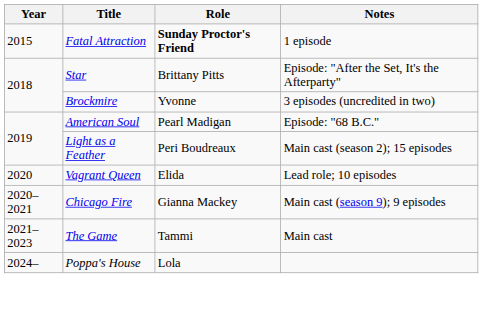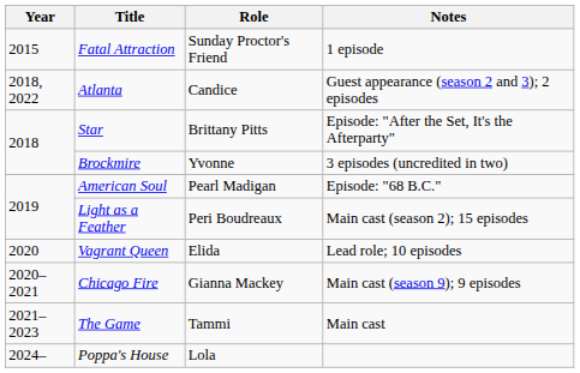Fatal Attraction | Role: bold -> normal
+ row: 2018, 2022 | Atlanta | Candice | Guest appearance (season 2 and 3); 2 episodes
